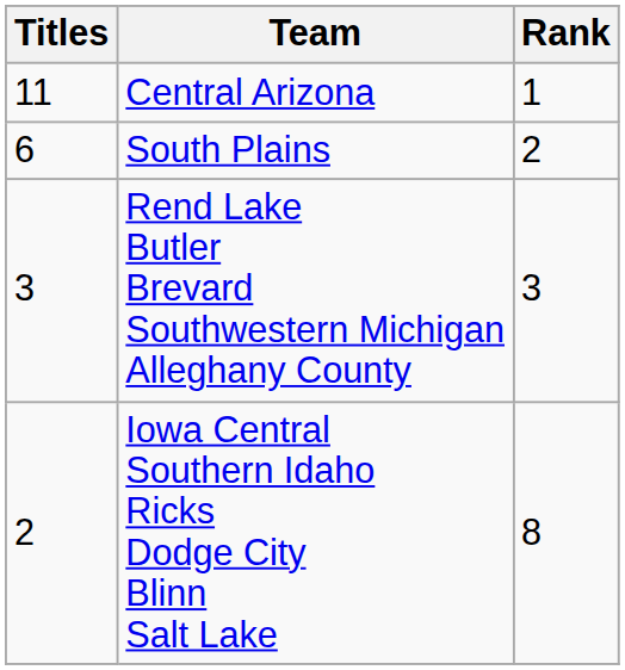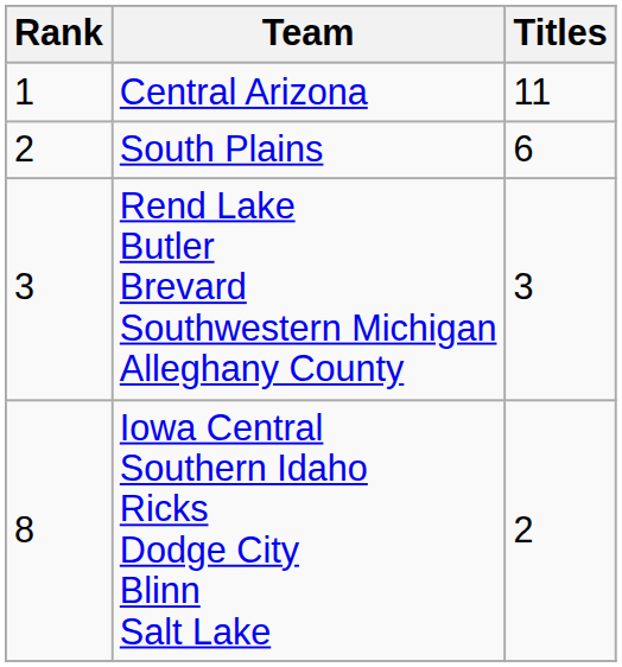columns swapped: Rank <-> Titles
